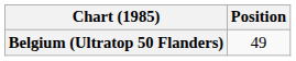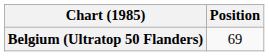Belgium (Ultratop 50 Flanders) | Position: 49 -> 69
